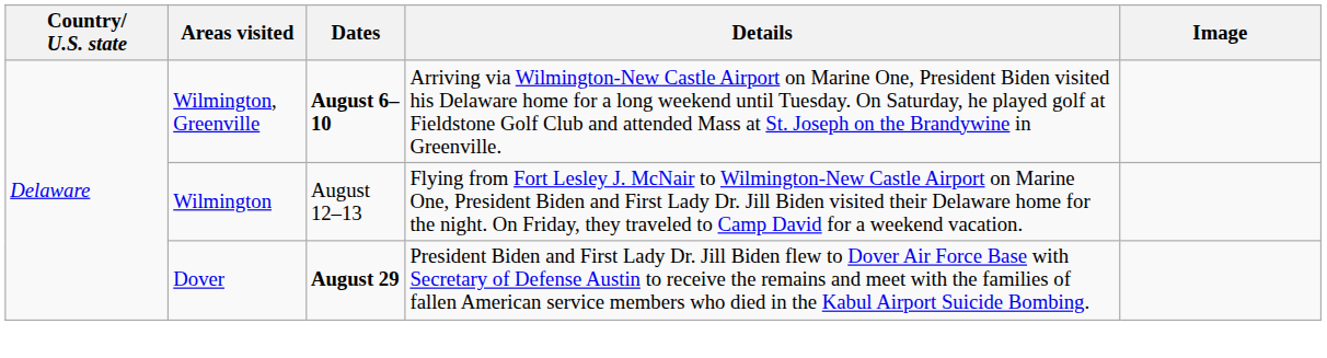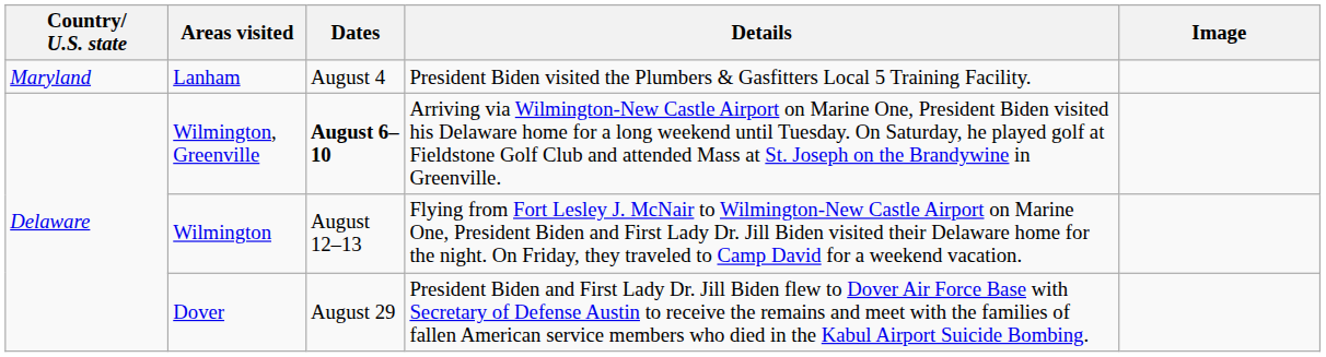+ row: Maryland | Lanham | August 4 | President Biden visited the Plumbers & Gasfitters Local 5 Training Facility.
Dover | Dates: bold -> normal
